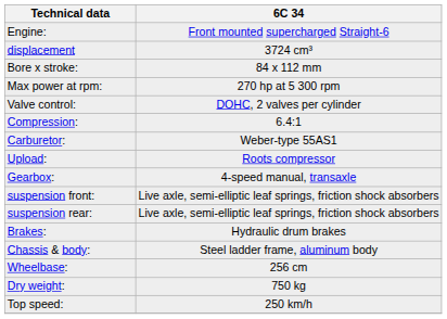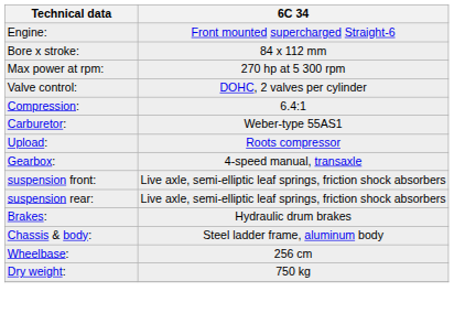- row: displacement | 3724 cm³
- row: Top speed: | 250 km/h
